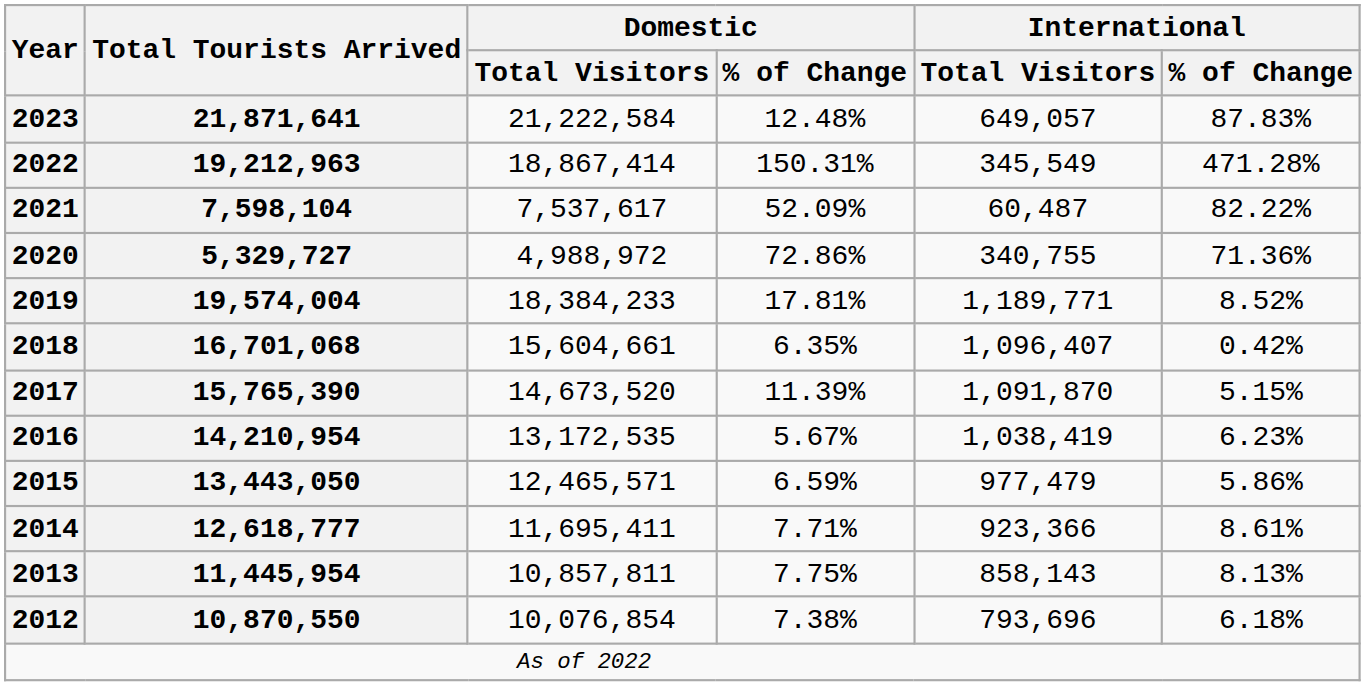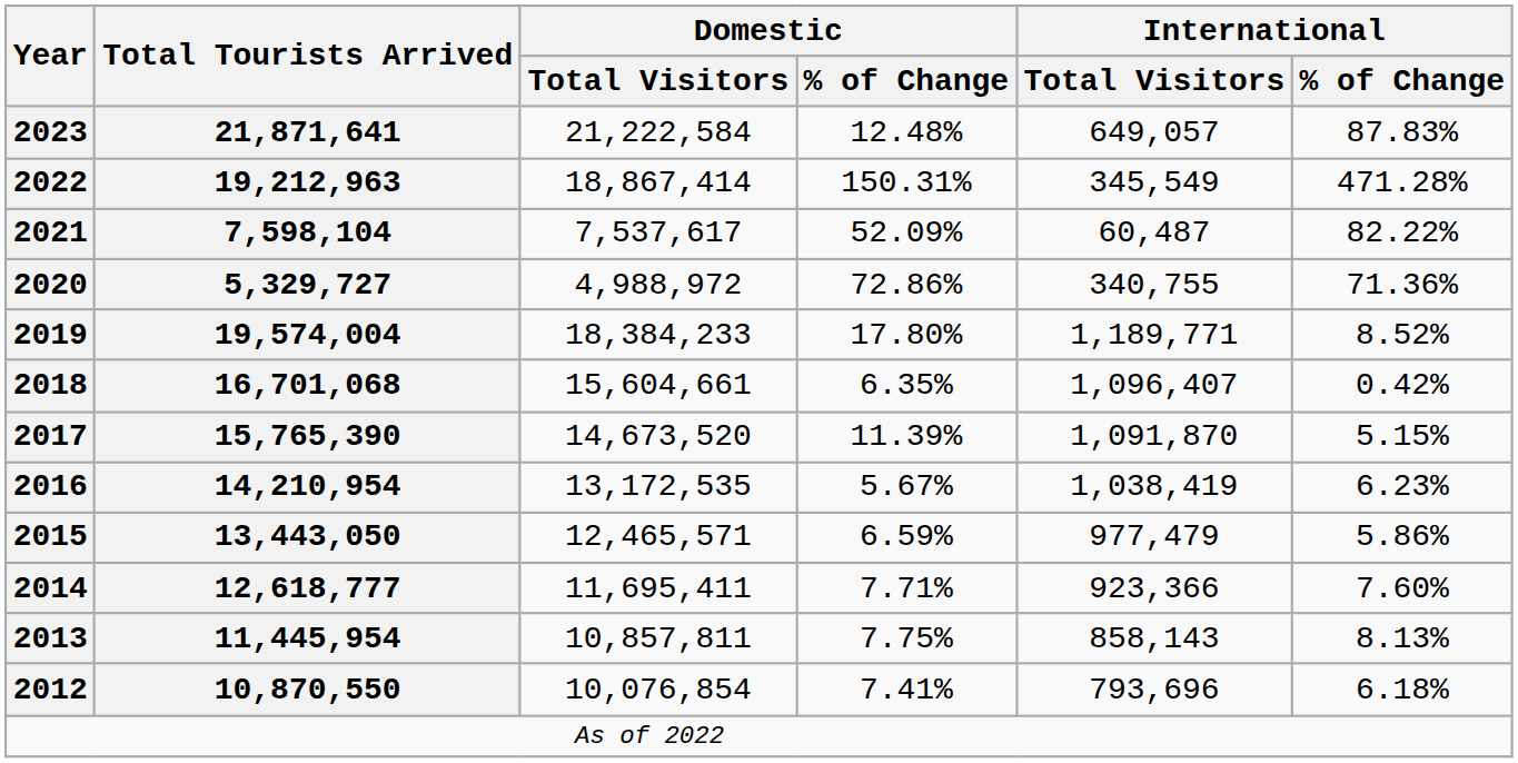2019 | Domestic / % of Change: 17.81% -> 17.80%
2014 | International / % of Change: 8.61% -> 7.60%
2012 | Domestic / % of Change: 7.38% -> 7.41%
